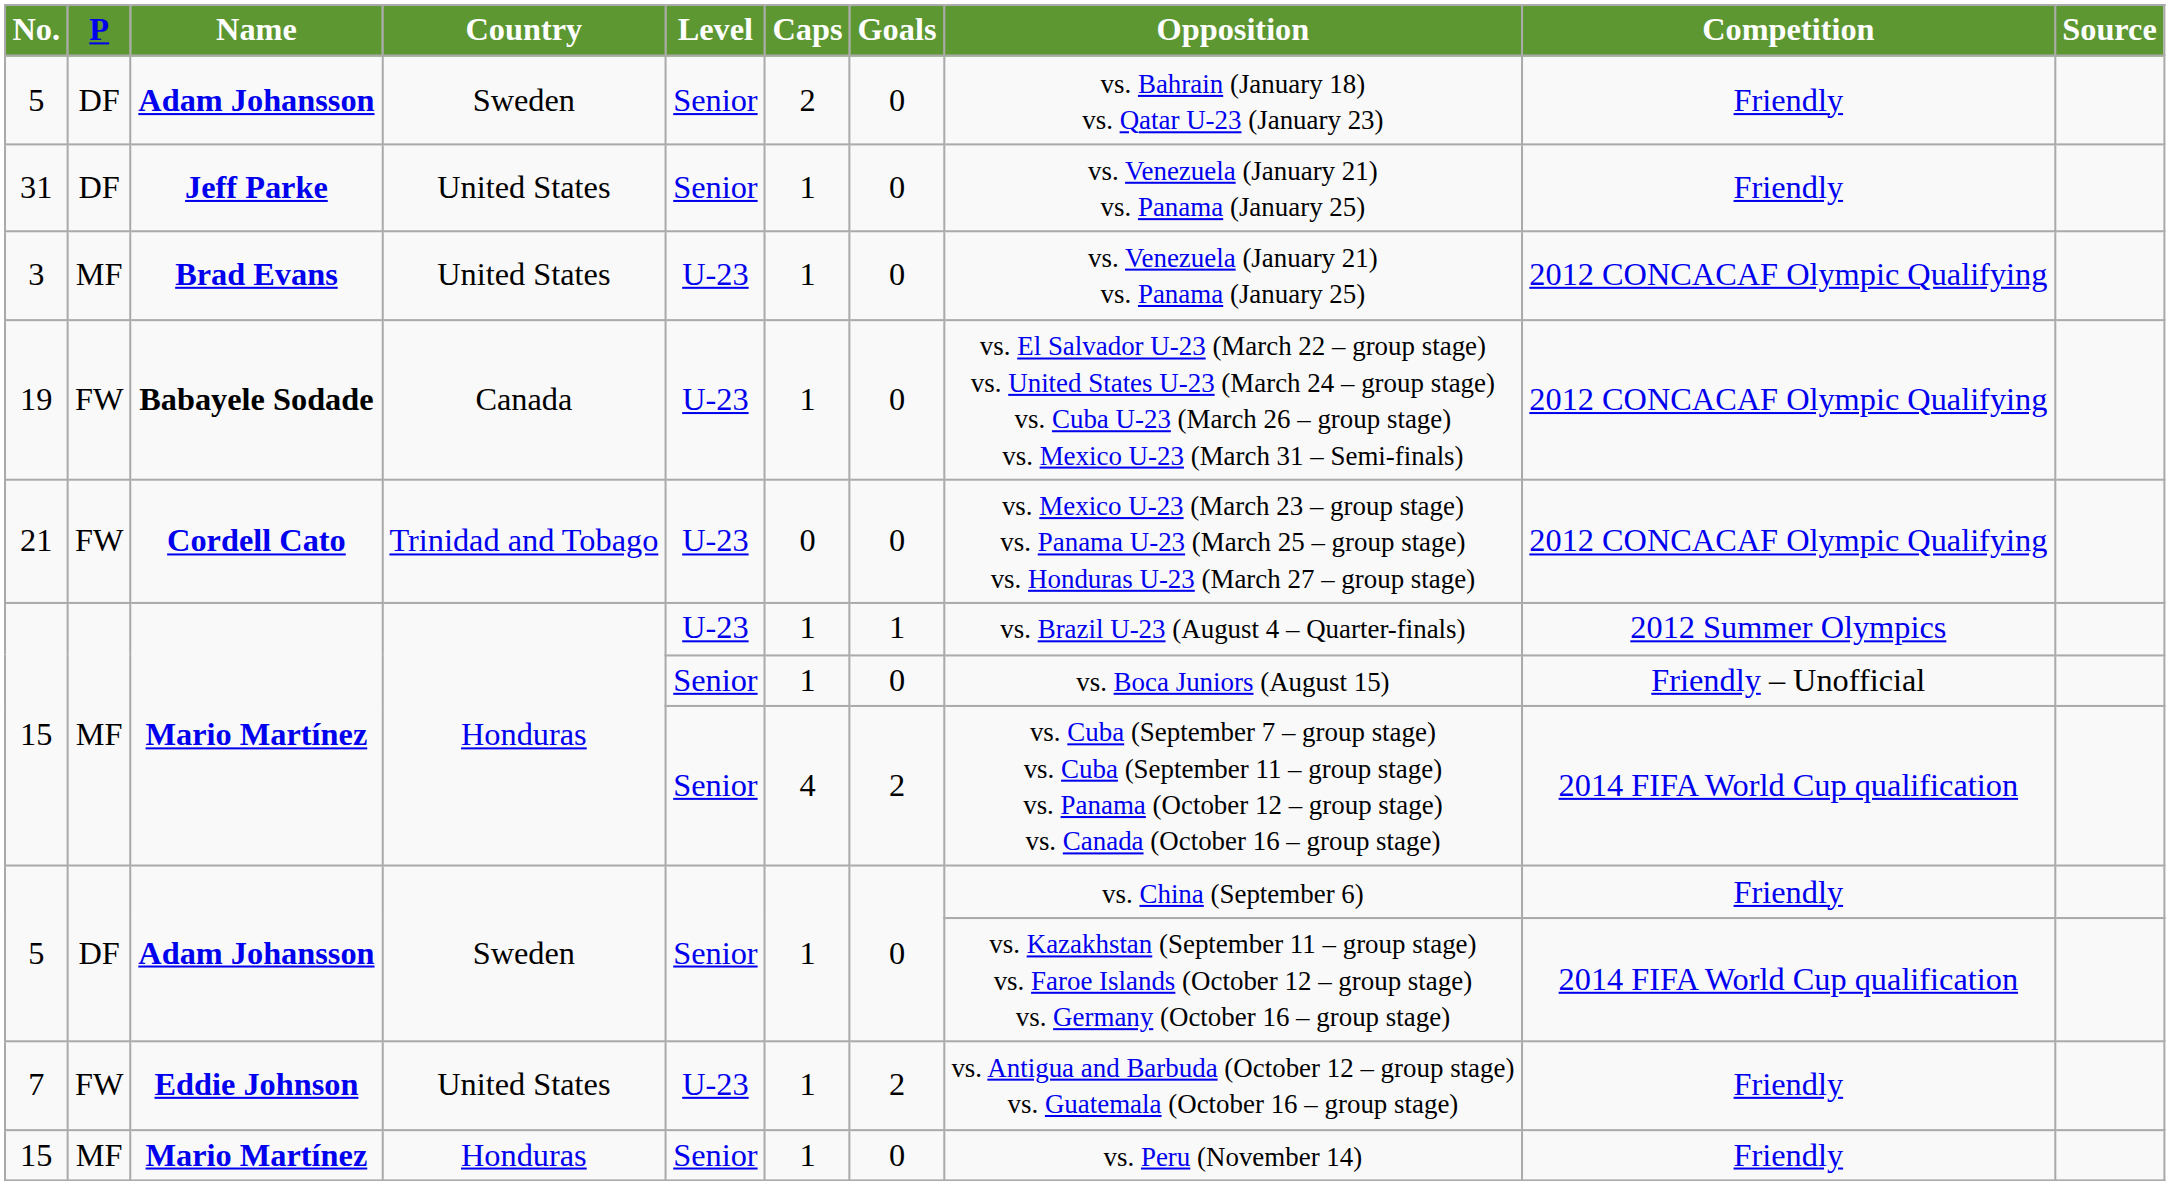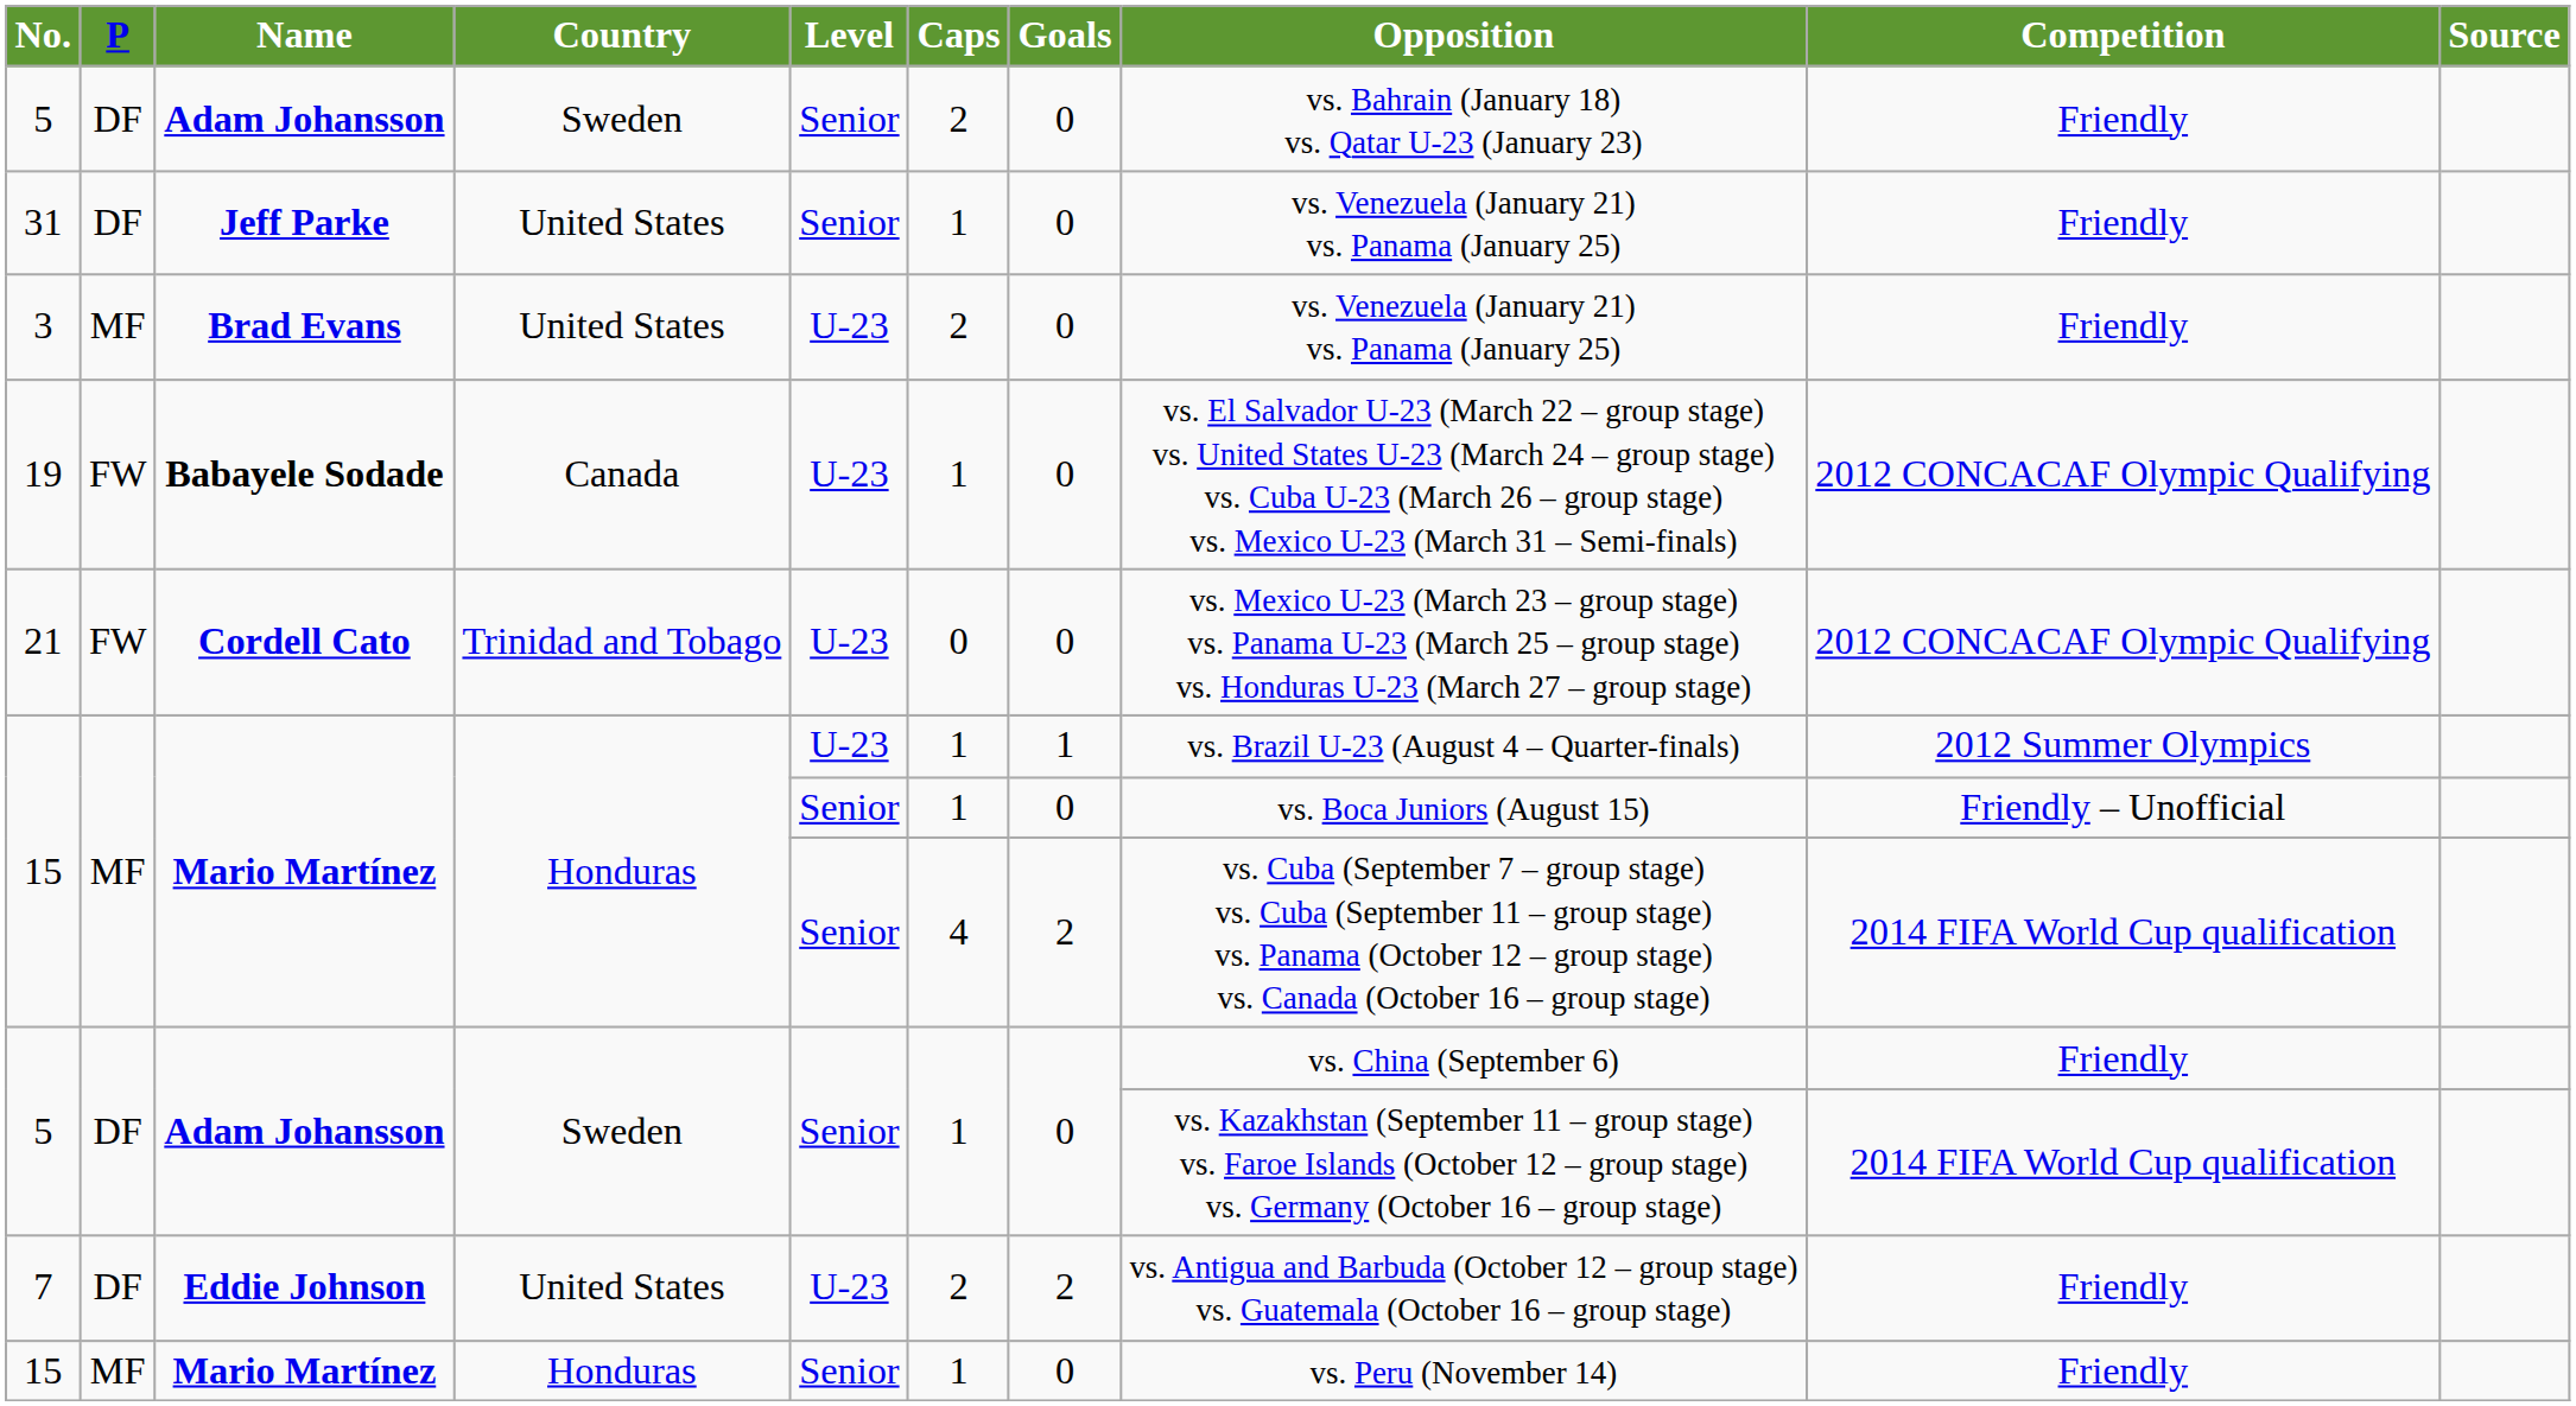3 | Caps: 1 -> 2
3 | Competition: 2012 CONCACAF Olympic Qualifying -> Friendly
7 | P: FW -> DF
7 | Caps: 1 -> 2
